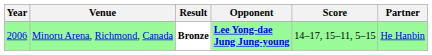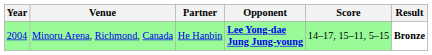columns swapped: Partner <-> Result
Minoru Arena, Richmond, Canada | Year: 2006 -> 2004
